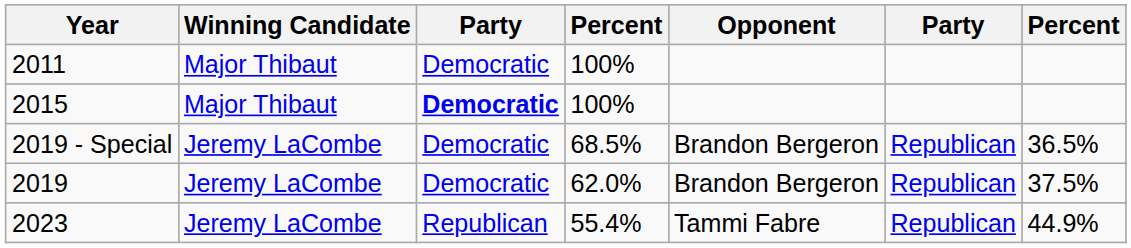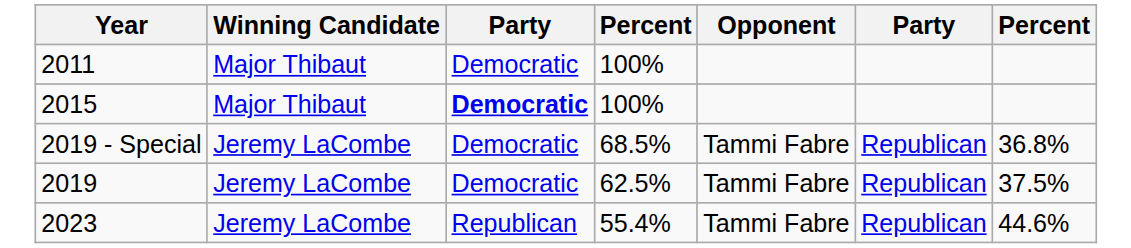2019 - Special | Opponent: Brandon Bergeron -> Tammi Fabre
2019 - Special | column 7: 36.5% -> 36.8%
2019 | column 4: 62.0% -> 62.5%
2019 | Opponent: Brandon Bergeron -> Tammi Fabre
2023 | column 7: 44.9% -> 44.6%
